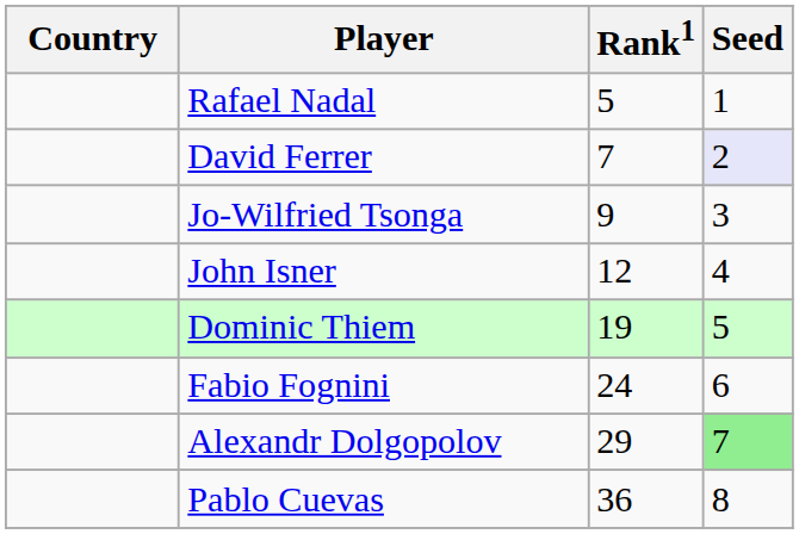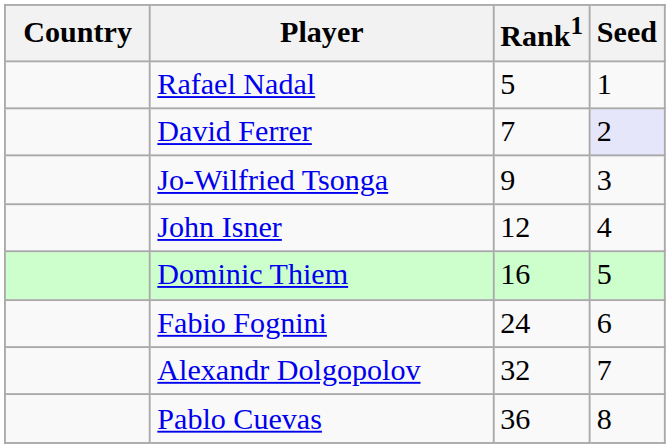Dominic Thiem | Rank1: 19 -> 16
Alexandr Dolgopolov | Rank1: 29 -> 32
Alexandr Dolgopolov | Seed: lightgreen background -> no background
